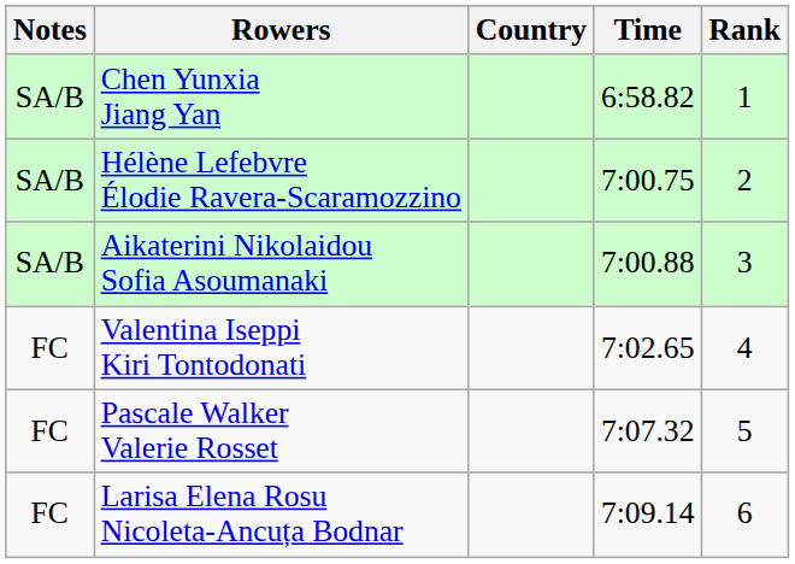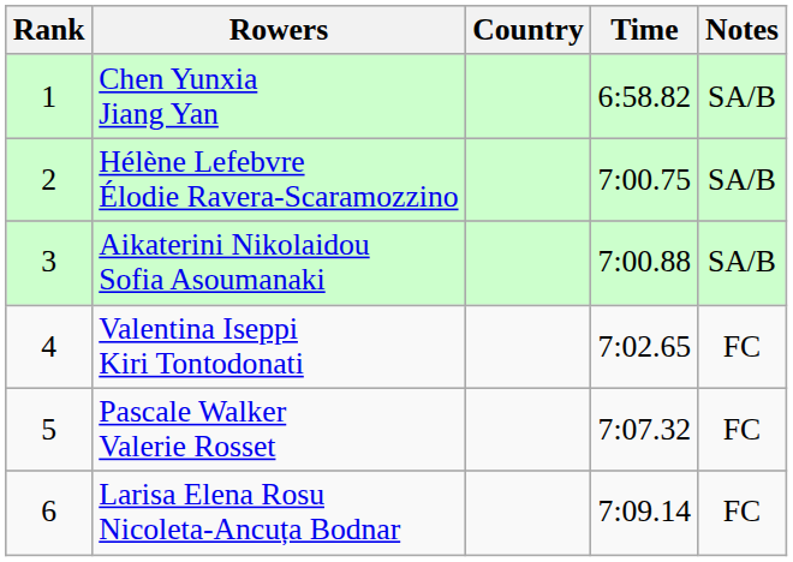columns swapped: Rank <-> Notes
